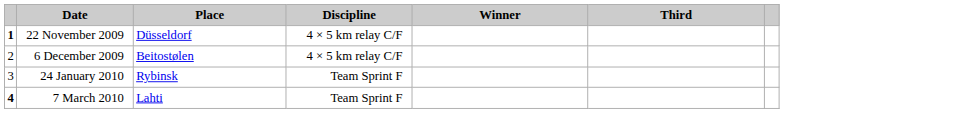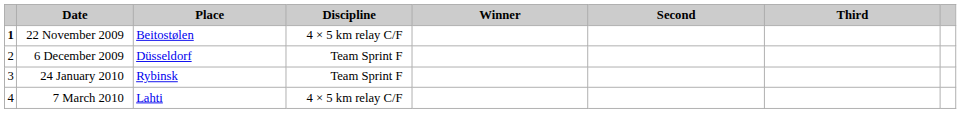+ column: Second
22 November 2009 | Place: Düsseldorf -> Beitostølen
6 December 2009 | Place: Beitostølen -> Düsseldorf
6 December 2009 | Discipline: 4 × 5 km relay C/F -> Team Sprint F
7 March 2010 | column 1: bold -> normal
7 March 2010 | Discipline: Team Sprint F -> 4 × 5 km relay C/F
